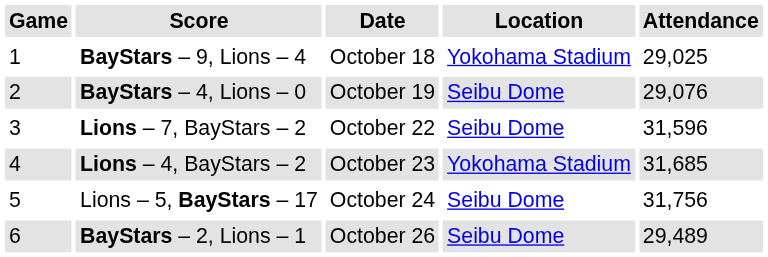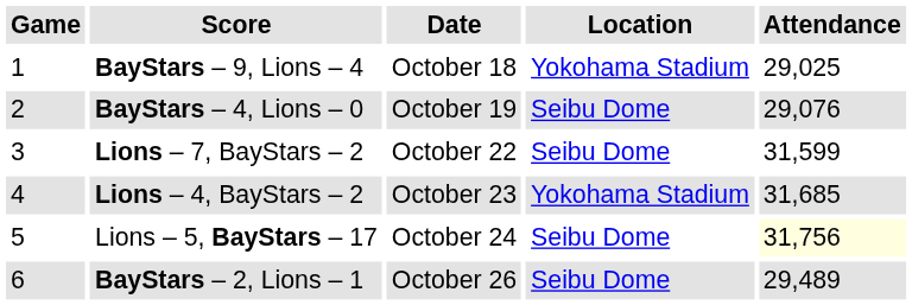Lions – 7, BayStars – 2 | Attendance: 31,596 -> 31,599
Lions – 5, BayStars – 17 | Attendance: no background -> lightyellow background
